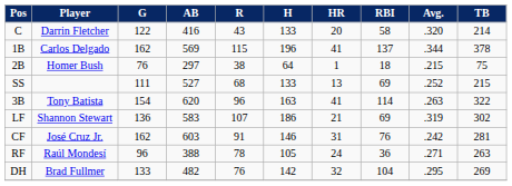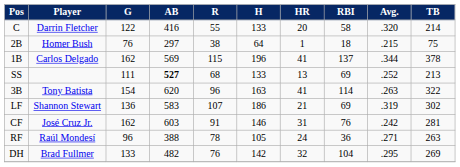C | R: 43 -> 55
rows swapped: 1B <-> 2B
SS | AB: normal -> bold
SS | TB: 215 -> 213
